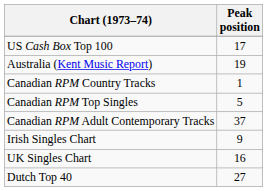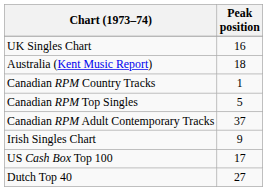rows swapped: US Cash Box Top 100 <-> UK Singles Chart
Australia (Kent Music Report) | Peak position: 19 -> 18
